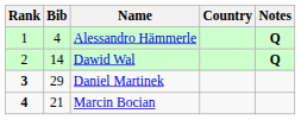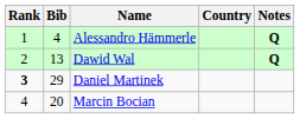Dawid Wal | Bib: 14 -> 13
Marcin Bocian | Rank: bold -> normal
Marcin Bocian | Bib: 21 -> 20
